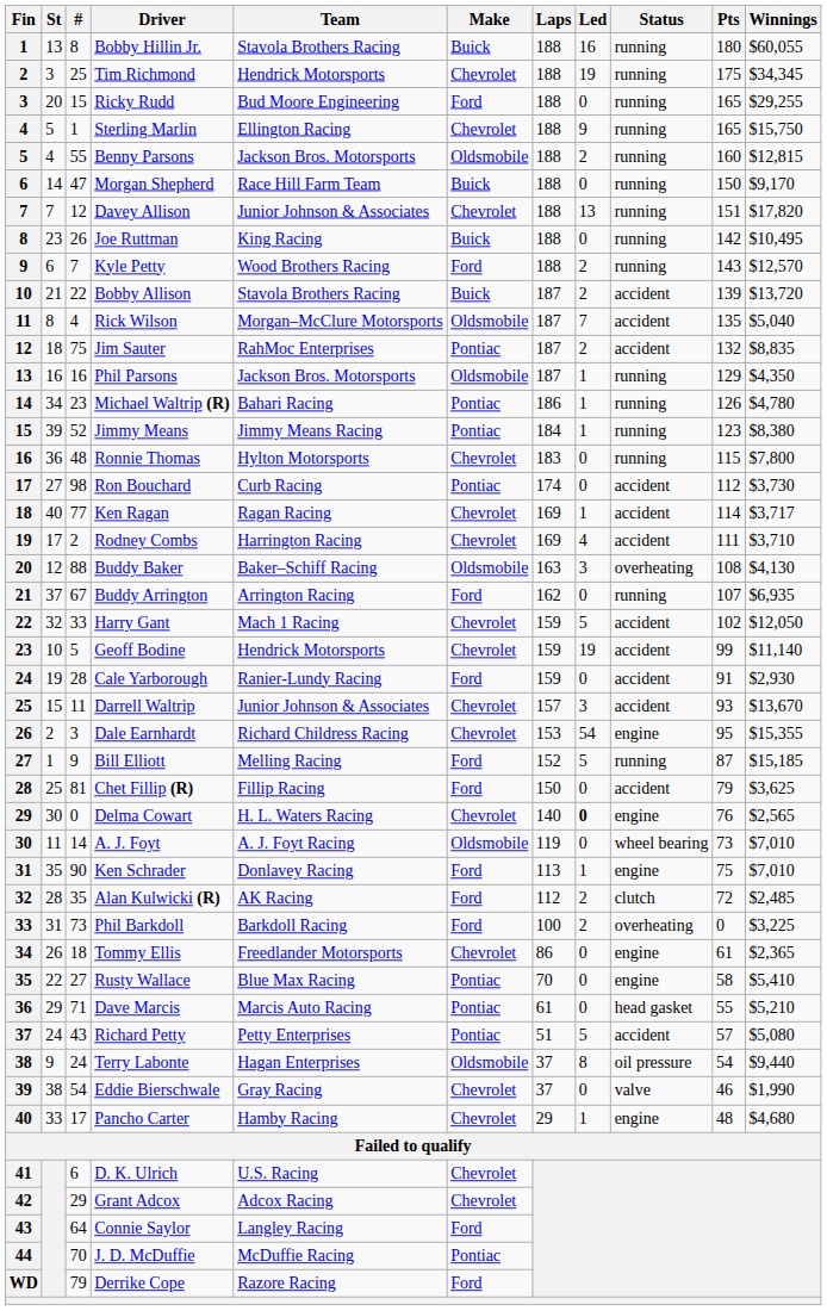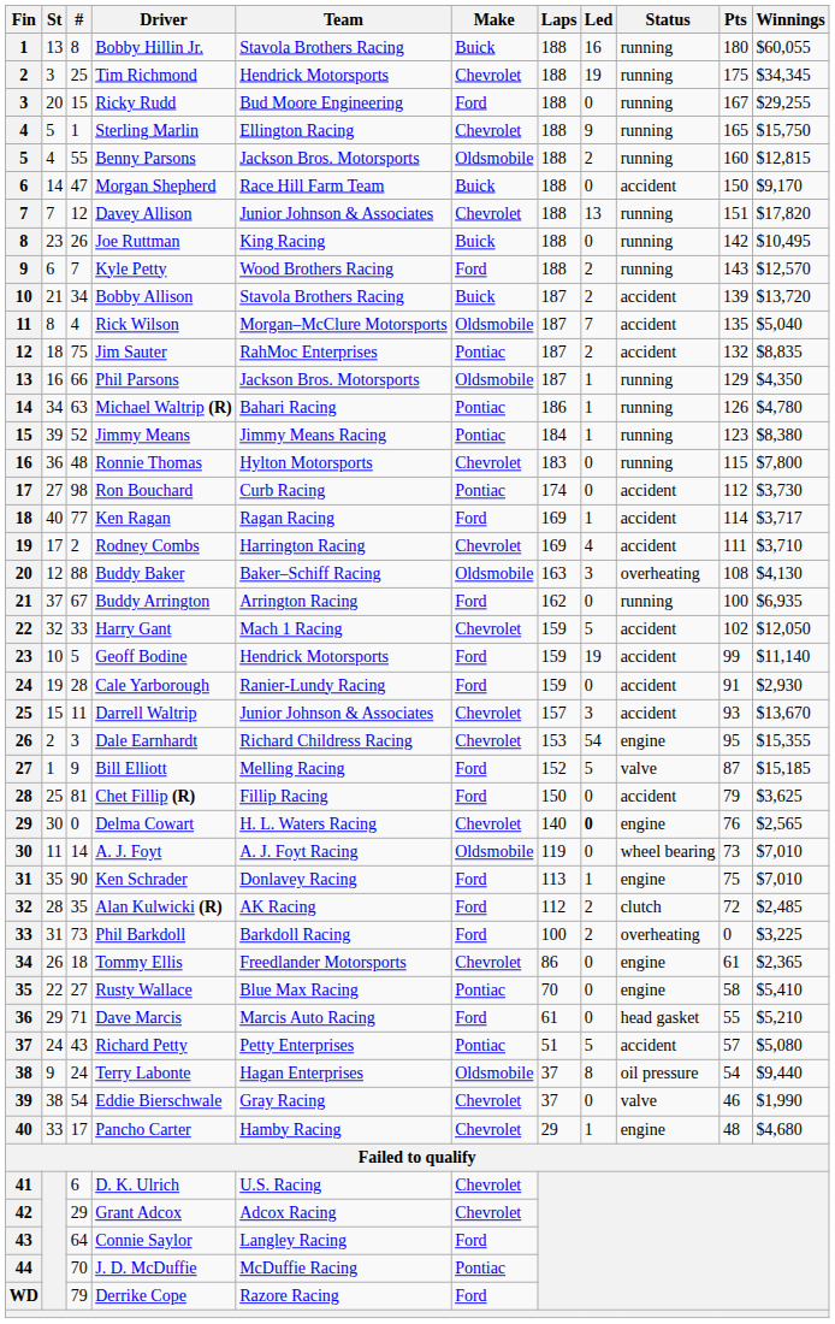Ricky Rudd | Pts: 165 -> 167
Morgan Shepherd | Status: running -> accident
Bobby Allison | #: 22 -> 34
Phil Parsons | #: 16 -> 66
Michael Waltrip (R) | #: 23 -> 63
Ken Ragan | Make: Chevrolet -> Ford
Buddy Arrington | Pts: 107 -> 100
Geoff Bodine | Make: Chevrolet -> Ford
Bill Elliott | Status: running -> valve
Dave Marcis | Make: Pontiac -> Ford
